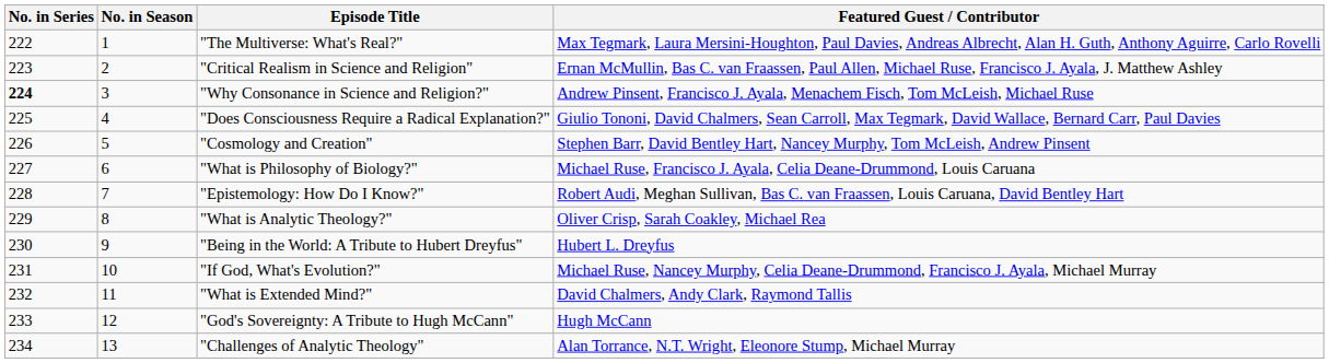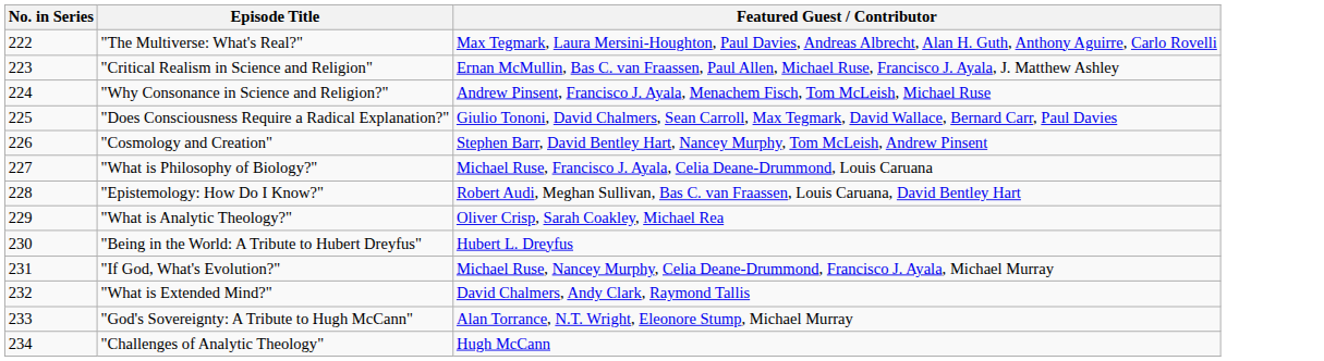- column: No. in Season | 1 | 2 | 3 | 4 | 5 | 6 | 7 | 8 | 9 | 10 | 11 | 12 | 13
"Why Consonance in Science and Religion?" | No. in Series: bold -> normal
"God's Sovereignty: A Tribute to Hugh McCann" | Featured Guest / Contributor: Hugh McCann -> Alan Torrance, N.T. Wright, Eleonore Stump, Michael Murray
"Challenges of Analytic Theology" | Featured Guest / Contributor: Alan Torrance, N.T. Wright, Eleonore Stump, Michael Murray -> Hugh McCann
